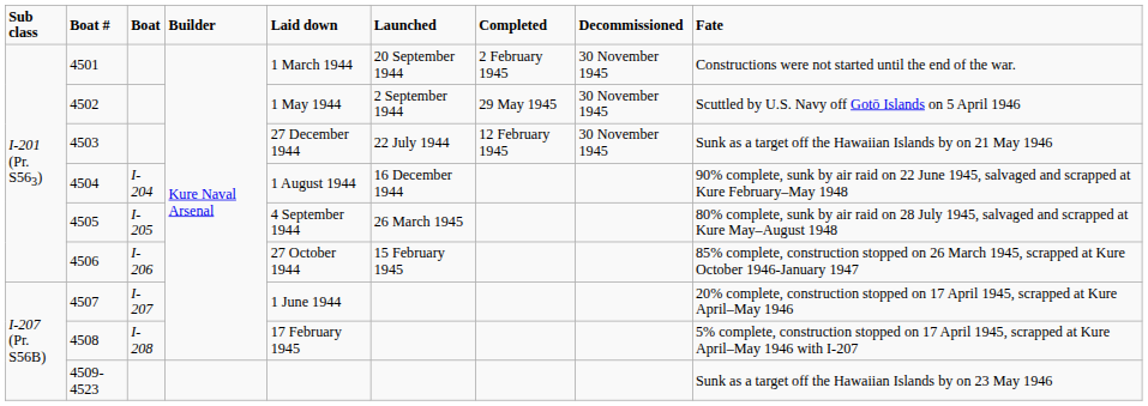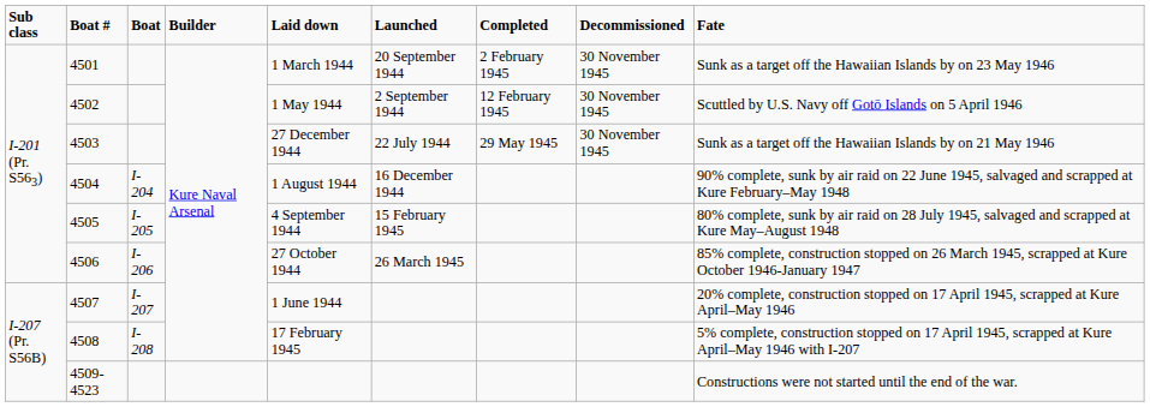4501 | Fate: Constructions were not started until the end of the war. -> Sunk as a target off the Hawaiian Islands by on 23 May 1946
4502 | Completed: 29 May 1945 -> 12 February 1945
4503 | Completed: 12 February 1945 -> 29 May 1945
4505 | Launched: 26 March 1945 -> 15 February 1945
4506 | Launched: 15 February 1945 -> 26 March 1945
4509-4523 | Fate: Sunk as a target off the Hawaiian Islands by on 23 May 1946 -> Constructions were not started until the end of the war.
